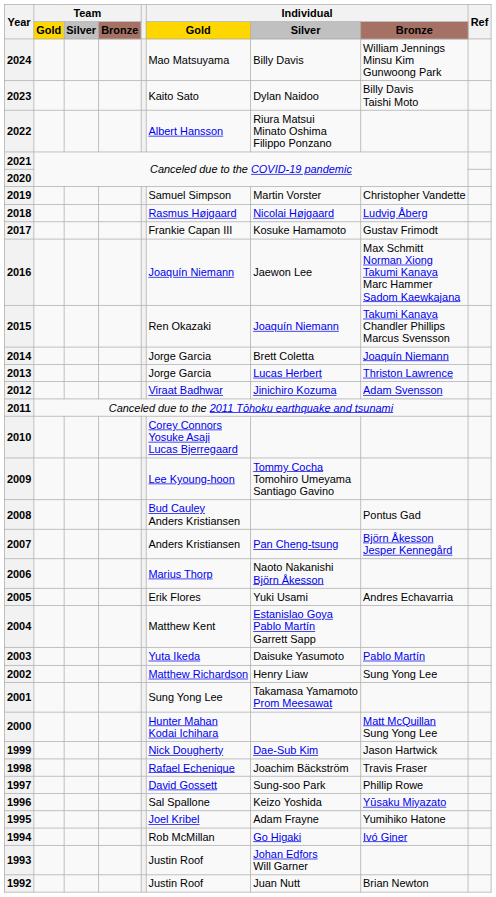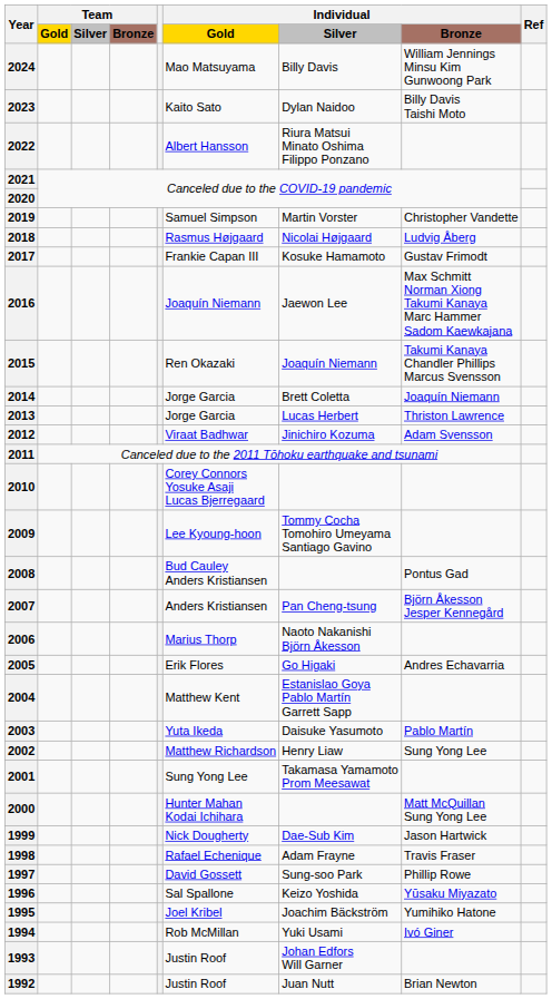2005 | Individual / Silver: Yuki Usami -> Go Higaki
1998 | Individual / Silver: Joachim Bäckström -> Adam Frayne
1995 | Individual / Silver: Adam Frayne -> Joachim Bäckström
1994 | Individual / Silver: Go Higaki -> Yuki Usami
